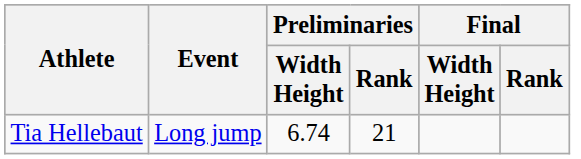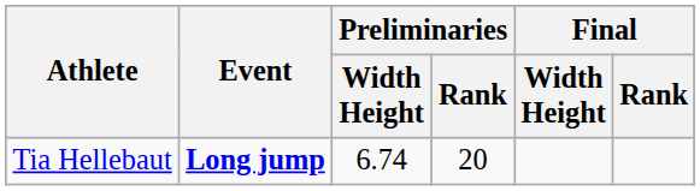Tia Hellebaut | Event: normal -> bold
Tia Hellebaut | Preliminaries / Rank: 21 -> 20
